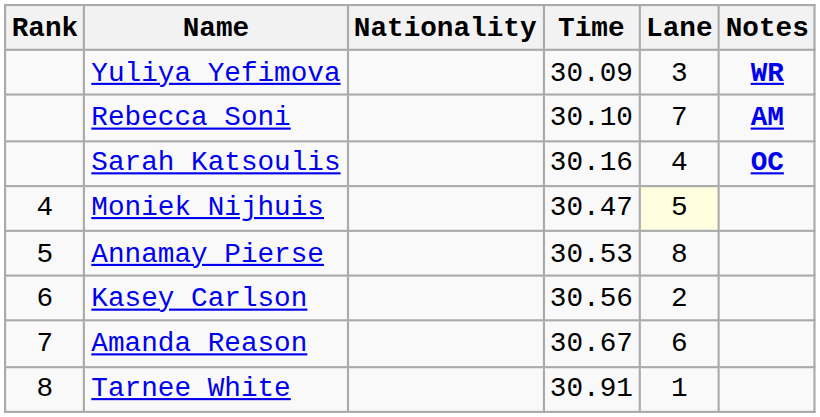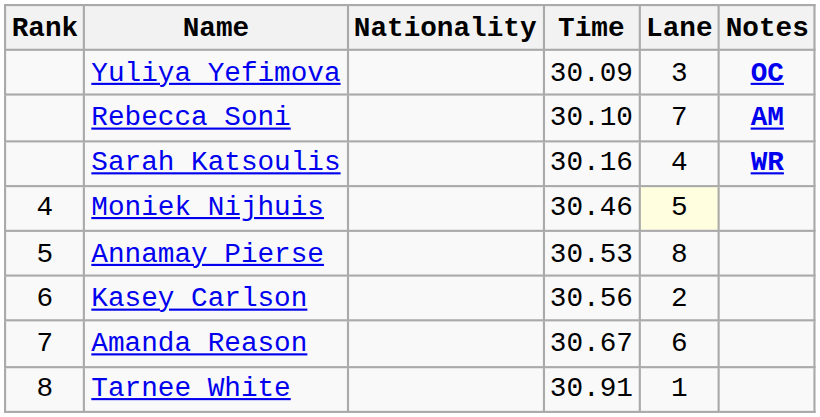Yuliya Yefimova | Notes: WR -> OC
Sarah Katsoulis | Notes: OC -> WR
Moniek Nijhuis | Time: 30.47 -> 30.46
